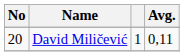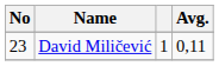David Miličević | No: 20 -> 23
